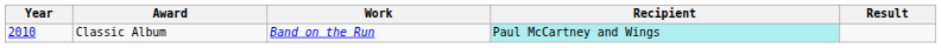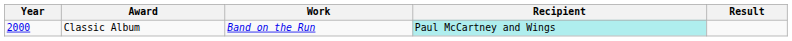Classic Album | Year: 2010 -> 2000
